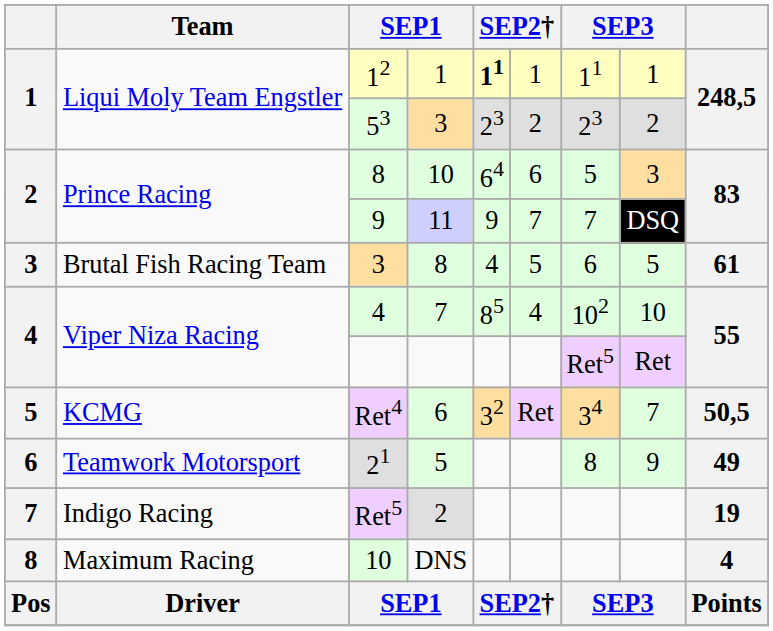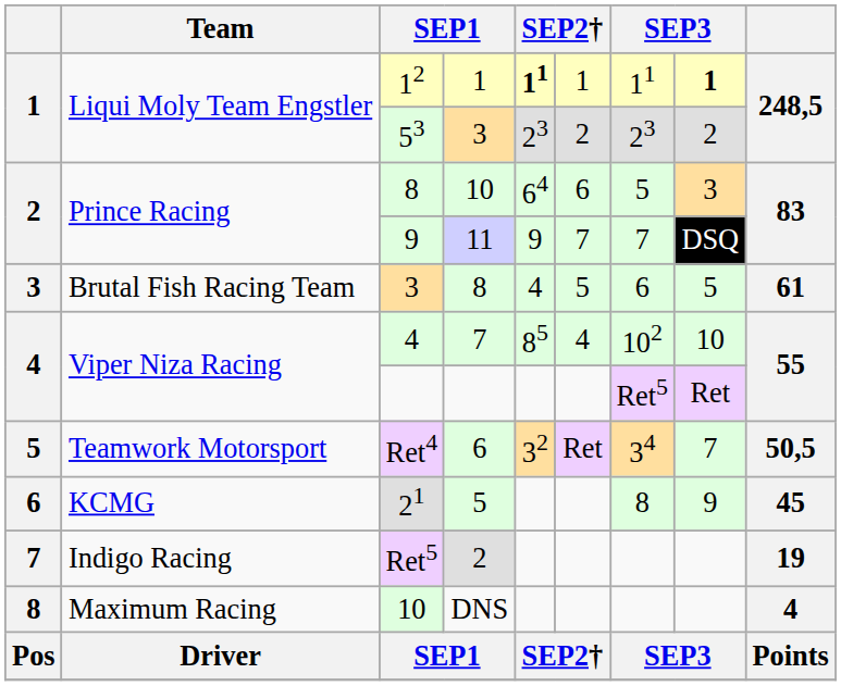12 | column 8: normal -> bold
Ret4 | Team: KCMG -> Teamwork Motorsport
21 | Team: Teamwork Motorsport -> KCMG
21 | column 9: 49 -> 45
